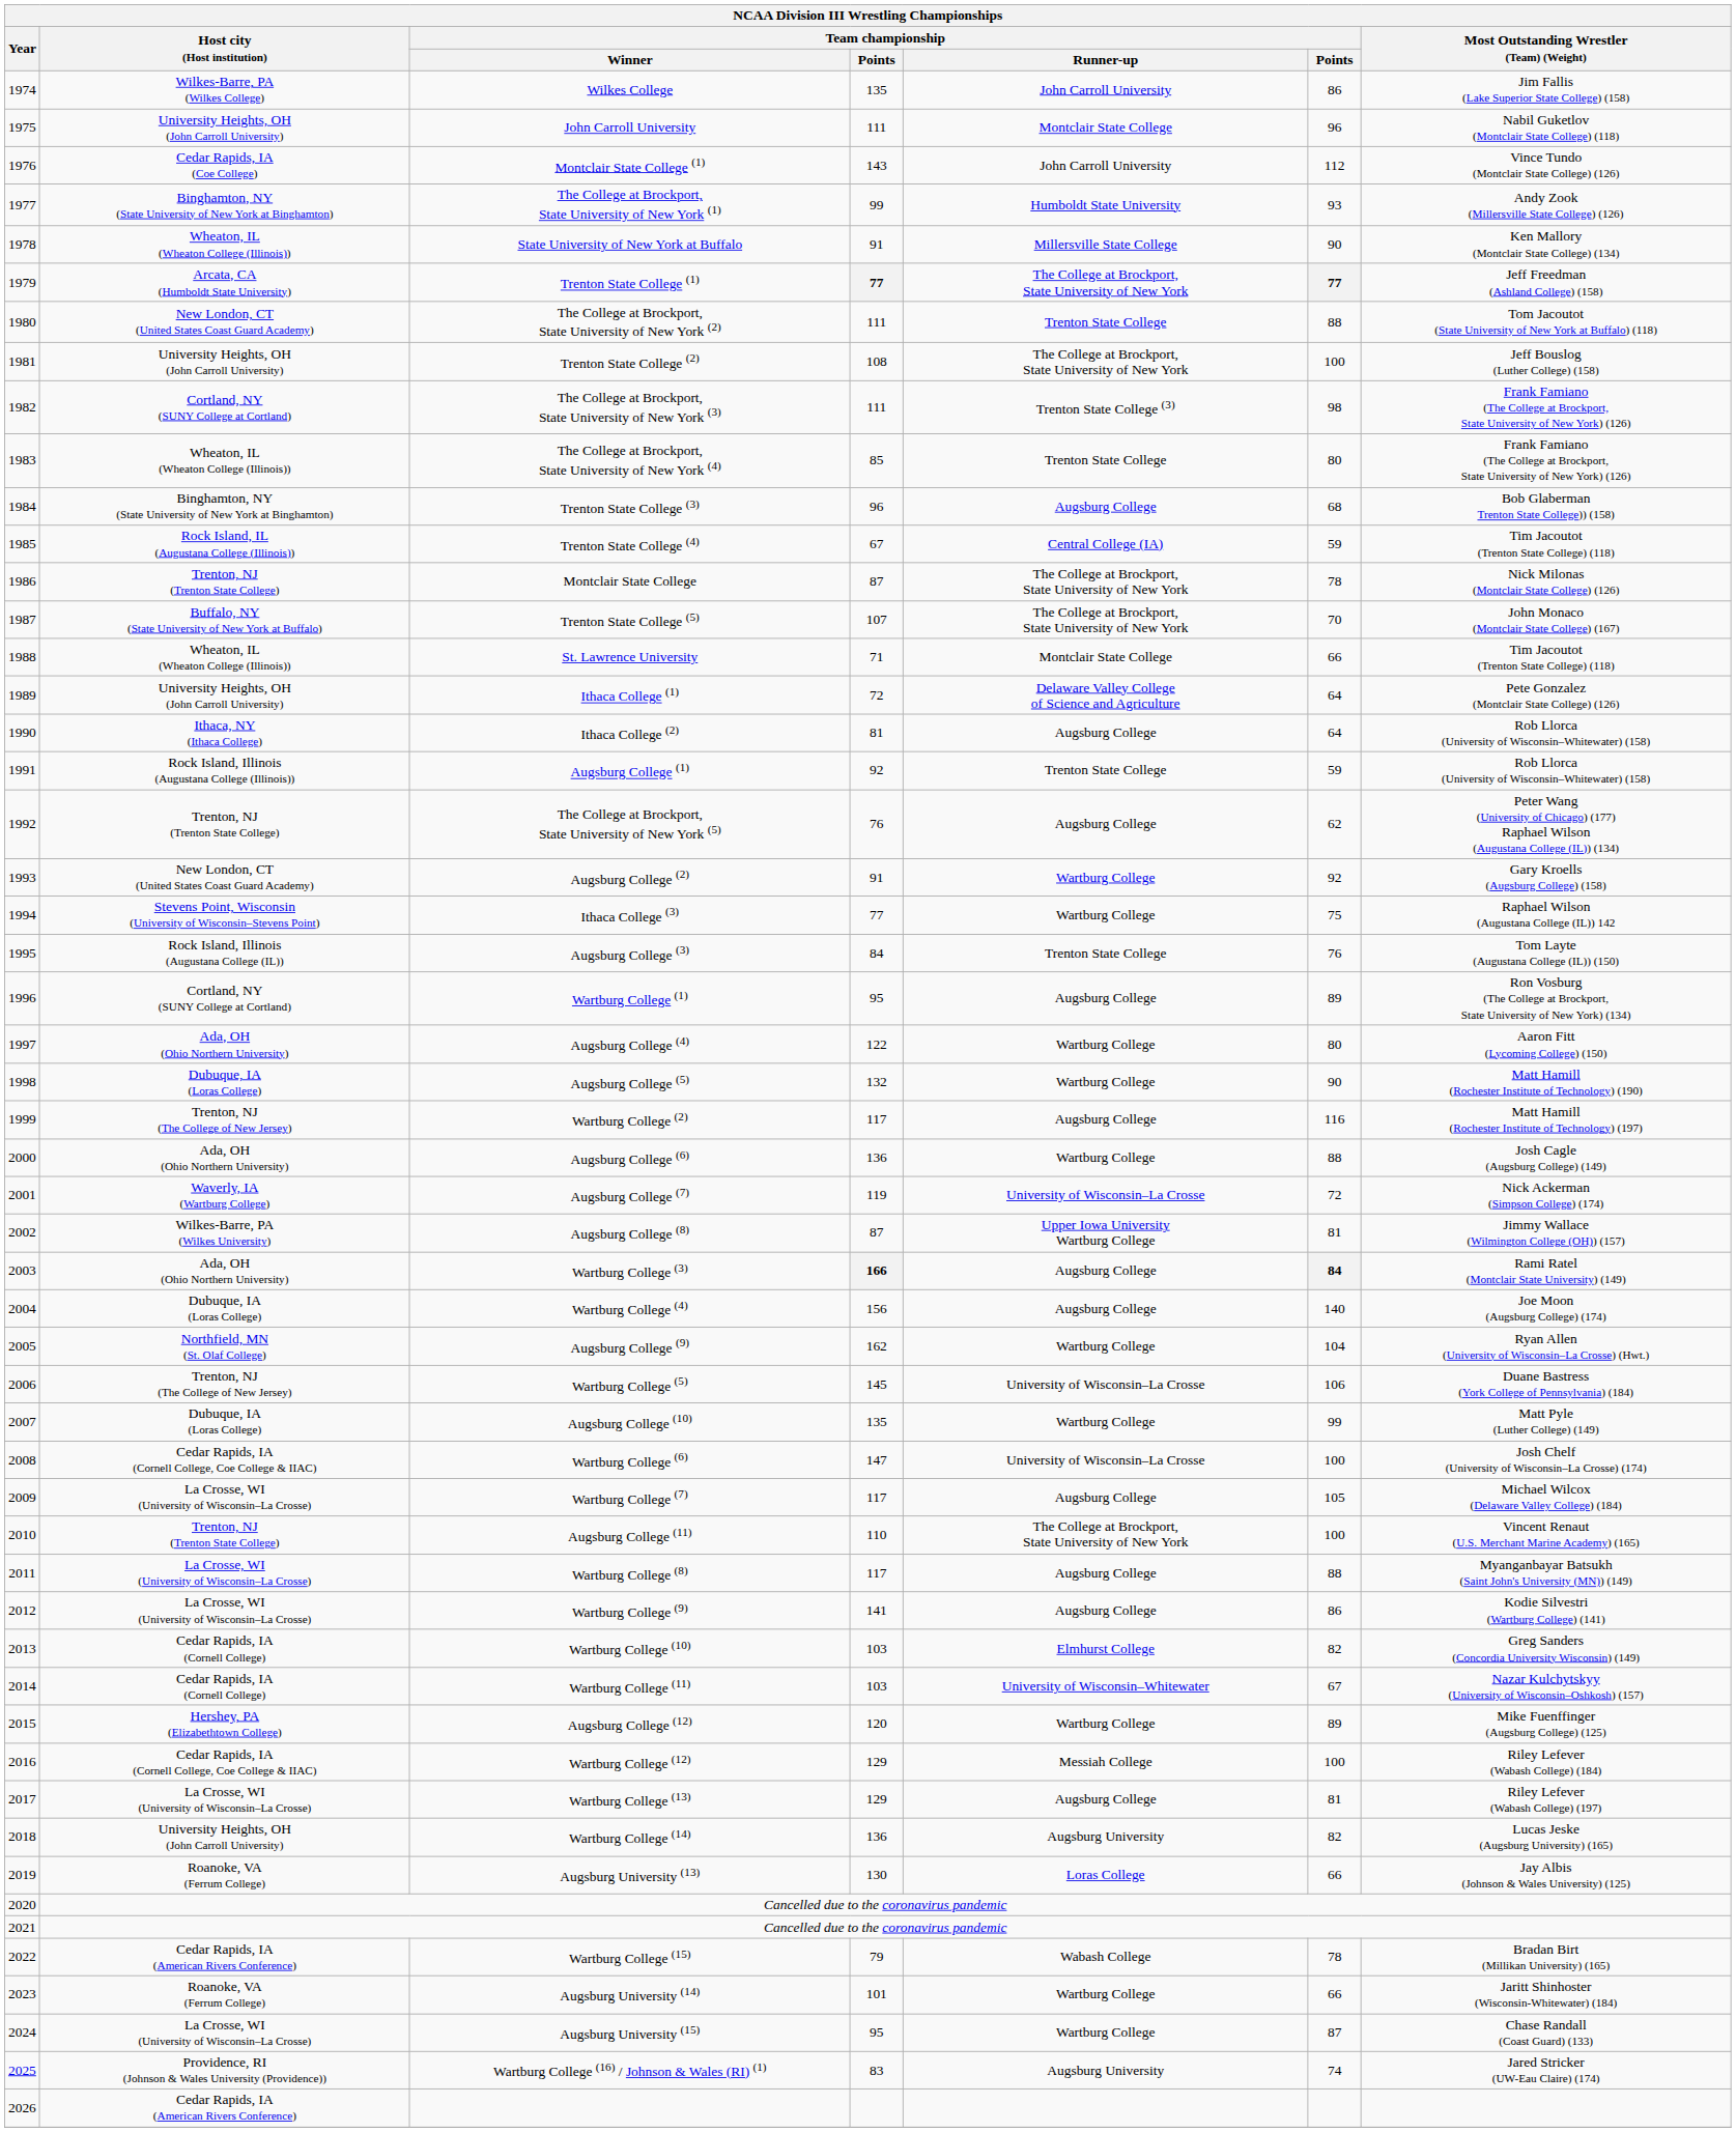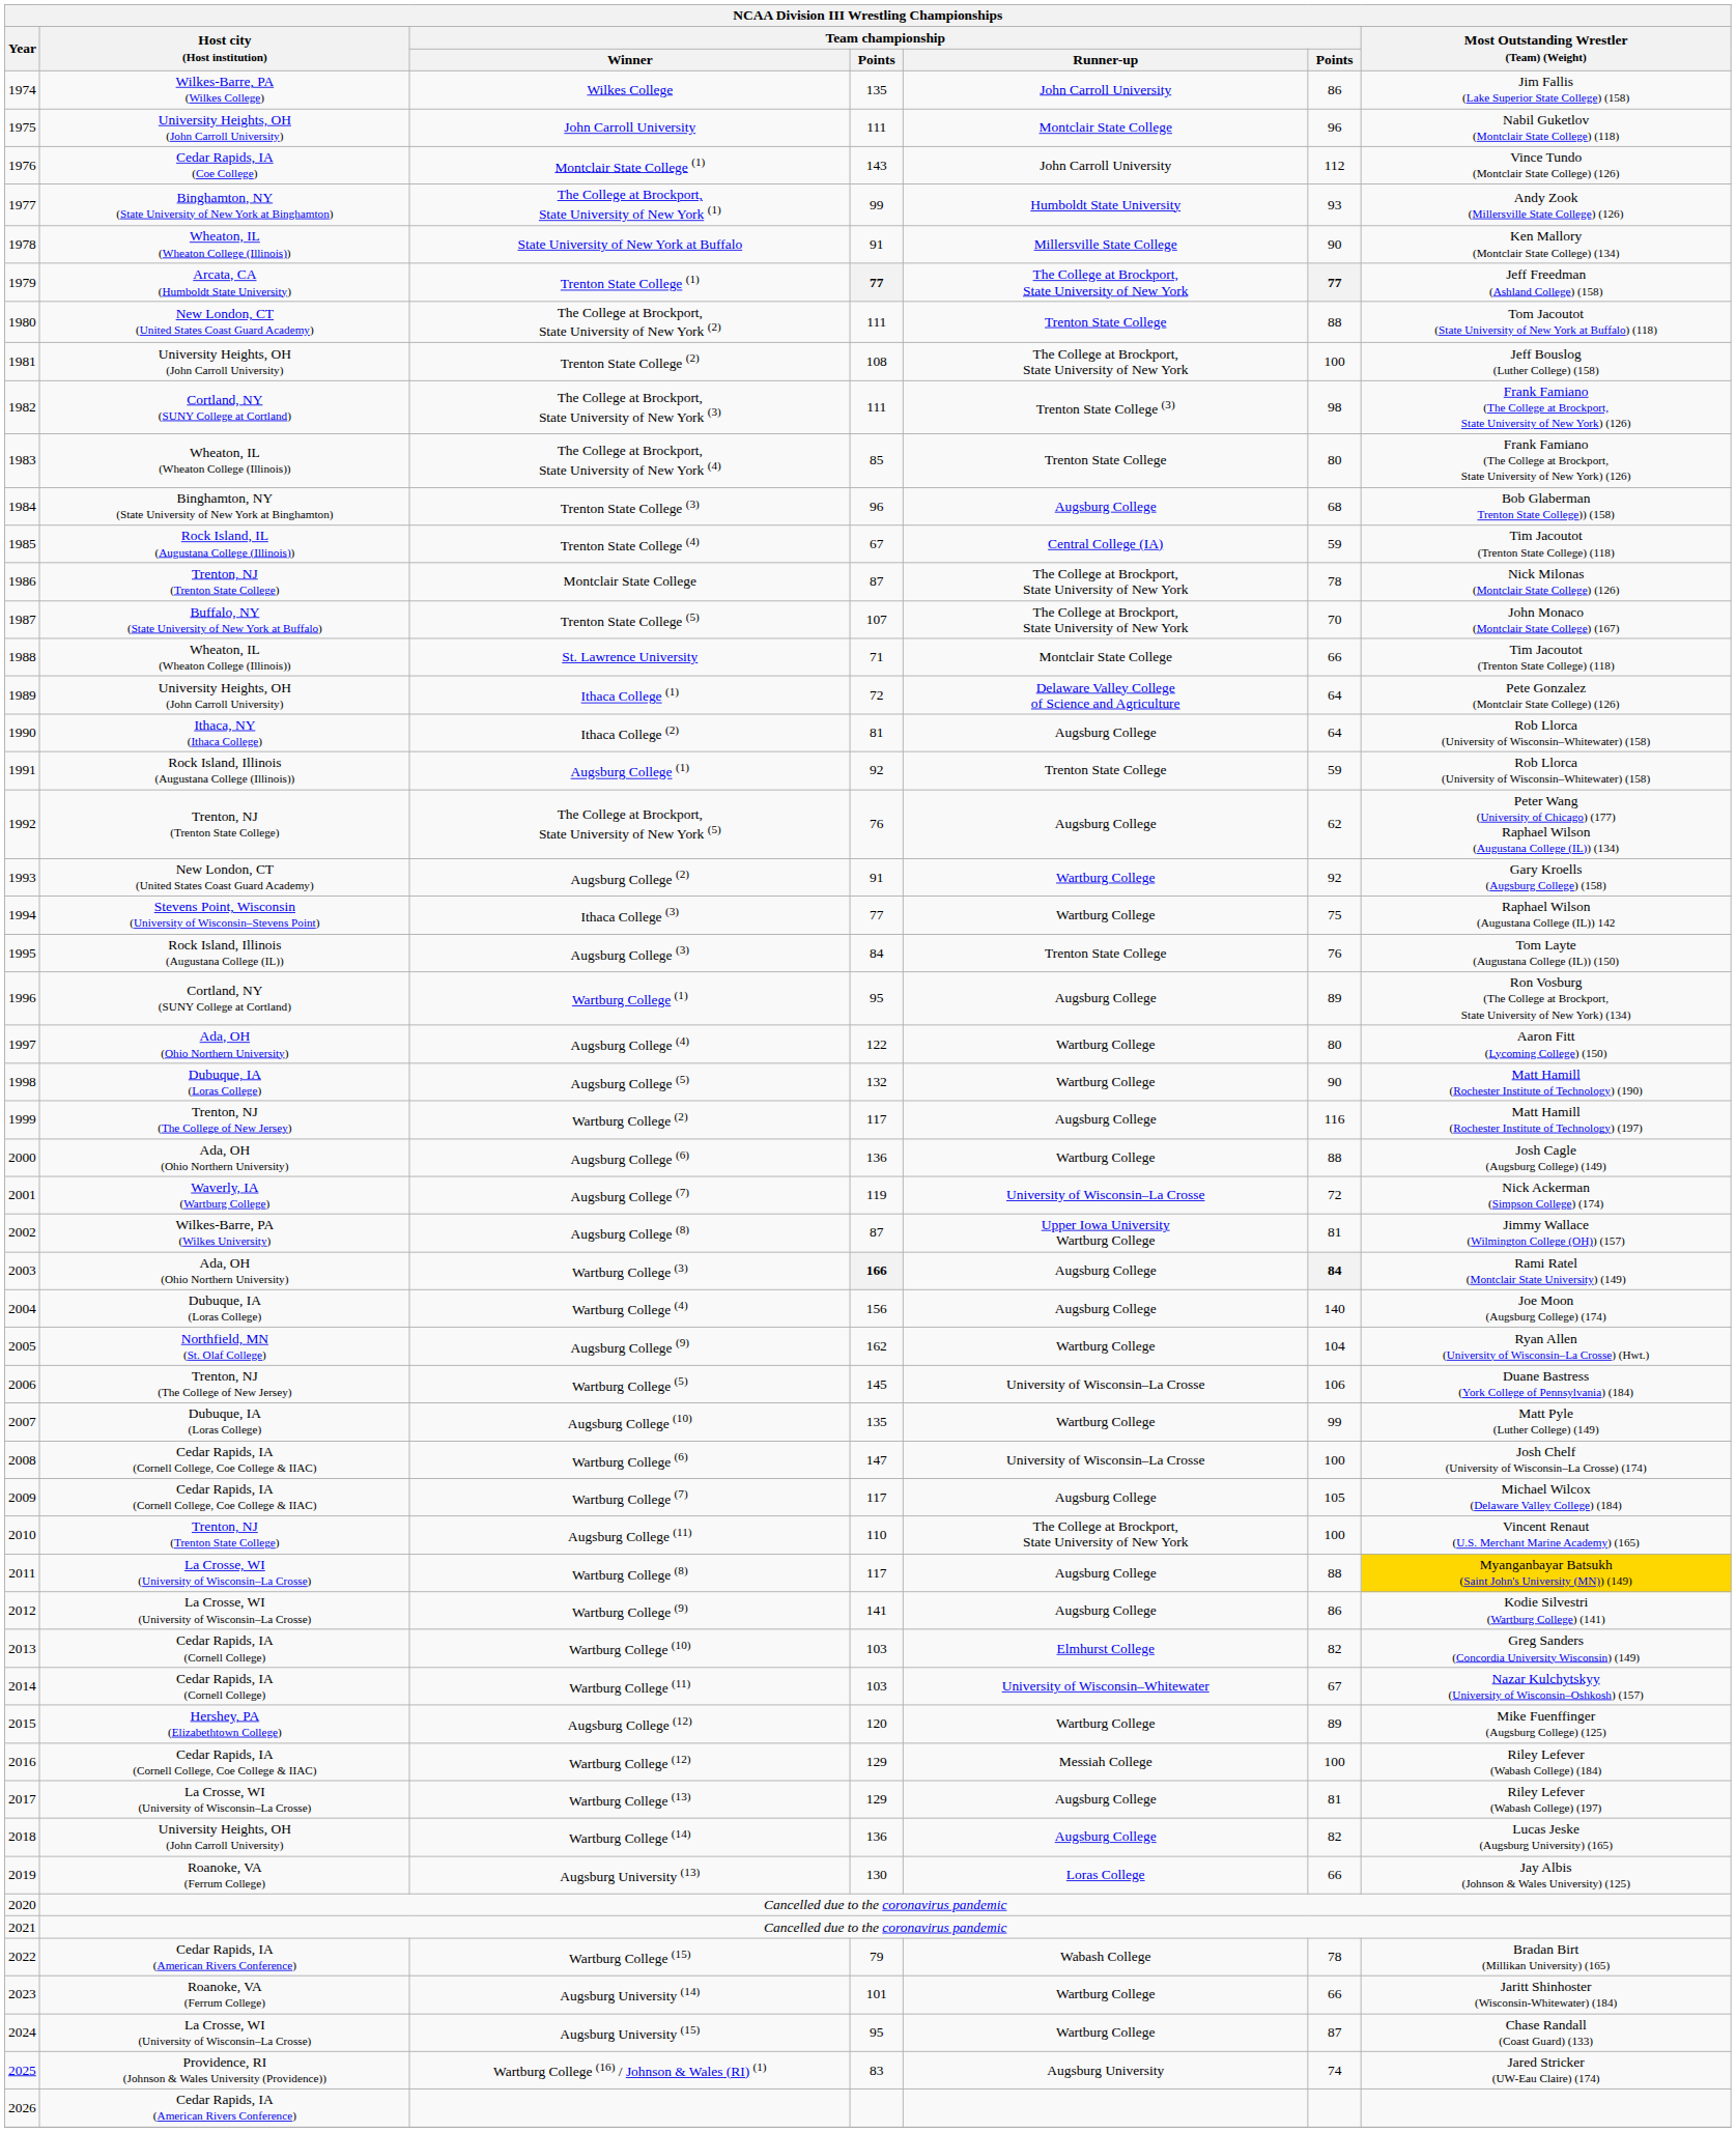Wartburg College (7) | Host city (Host institution): La Crosse, WI (University of Wisconsin–La Crosse) -> Cedar Rapids, IA (Cornell College, Coe College & IIAC)
Wartburg College (8) | Most Outstanding Wrestler (Team) (Weight): no background -> gold background
Wartburg College (14) | Team championship / Runner-up: Augsburg University -> Augsburg College
